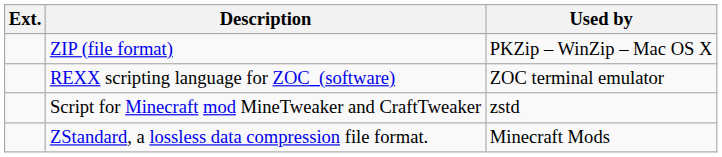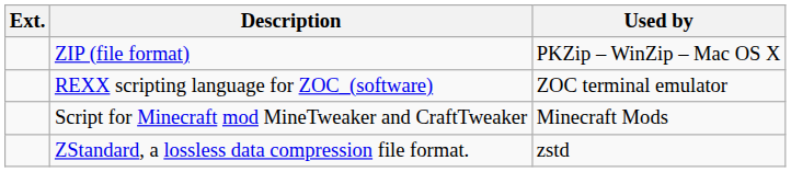Script for Minecraft mod MineTweaker and CraftTweaker | Used by: zstd -> Minecraft Mods
ZStandard, a lossless data compression file format. | Used by: Minecraft Mods -> zstd
